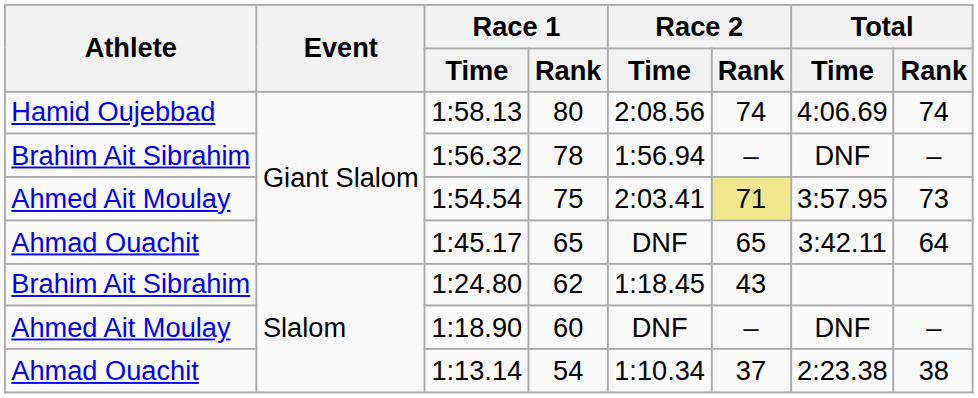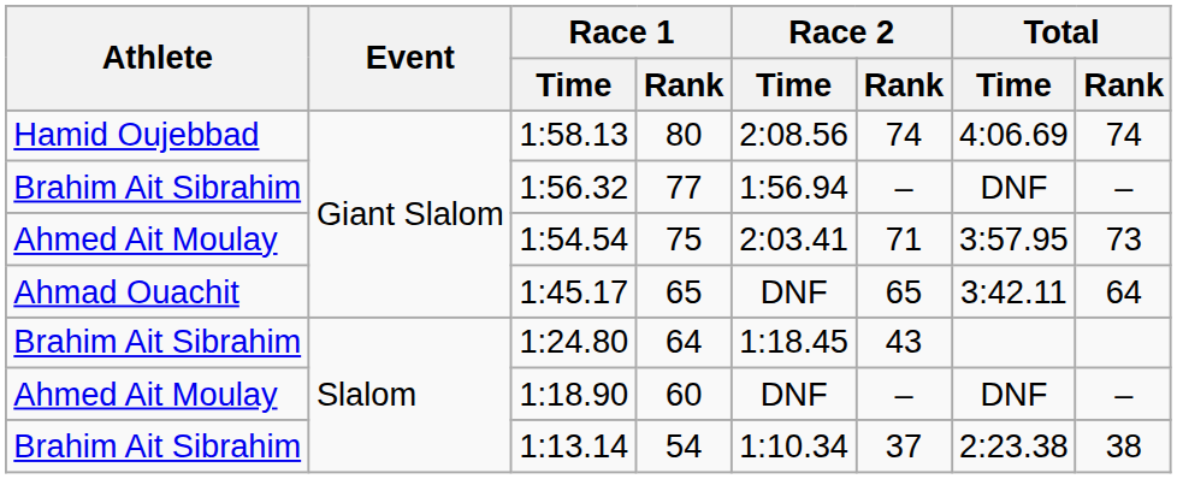1:56.32 | Race 1 / Rank: 78 -> 77
1:54.54 | Race 2 / Rank: khaki background -> no background
1:24.80 | Race 1 / Rank: 62 -> 64
1:13.14 | Athlete: Ahmad Ouachit -> Brahim Ait Sibrahim
